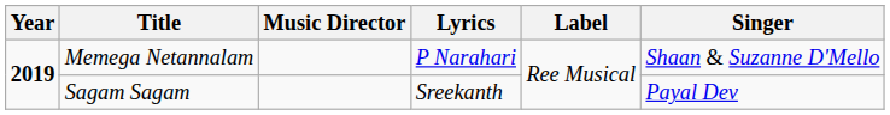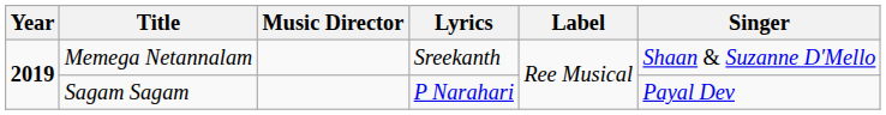Memega Netannalam | Lyrics: P Narahari -> Sreekanth
Sagam Sagam | Lyrics: Sreekanth -> P Narahari
